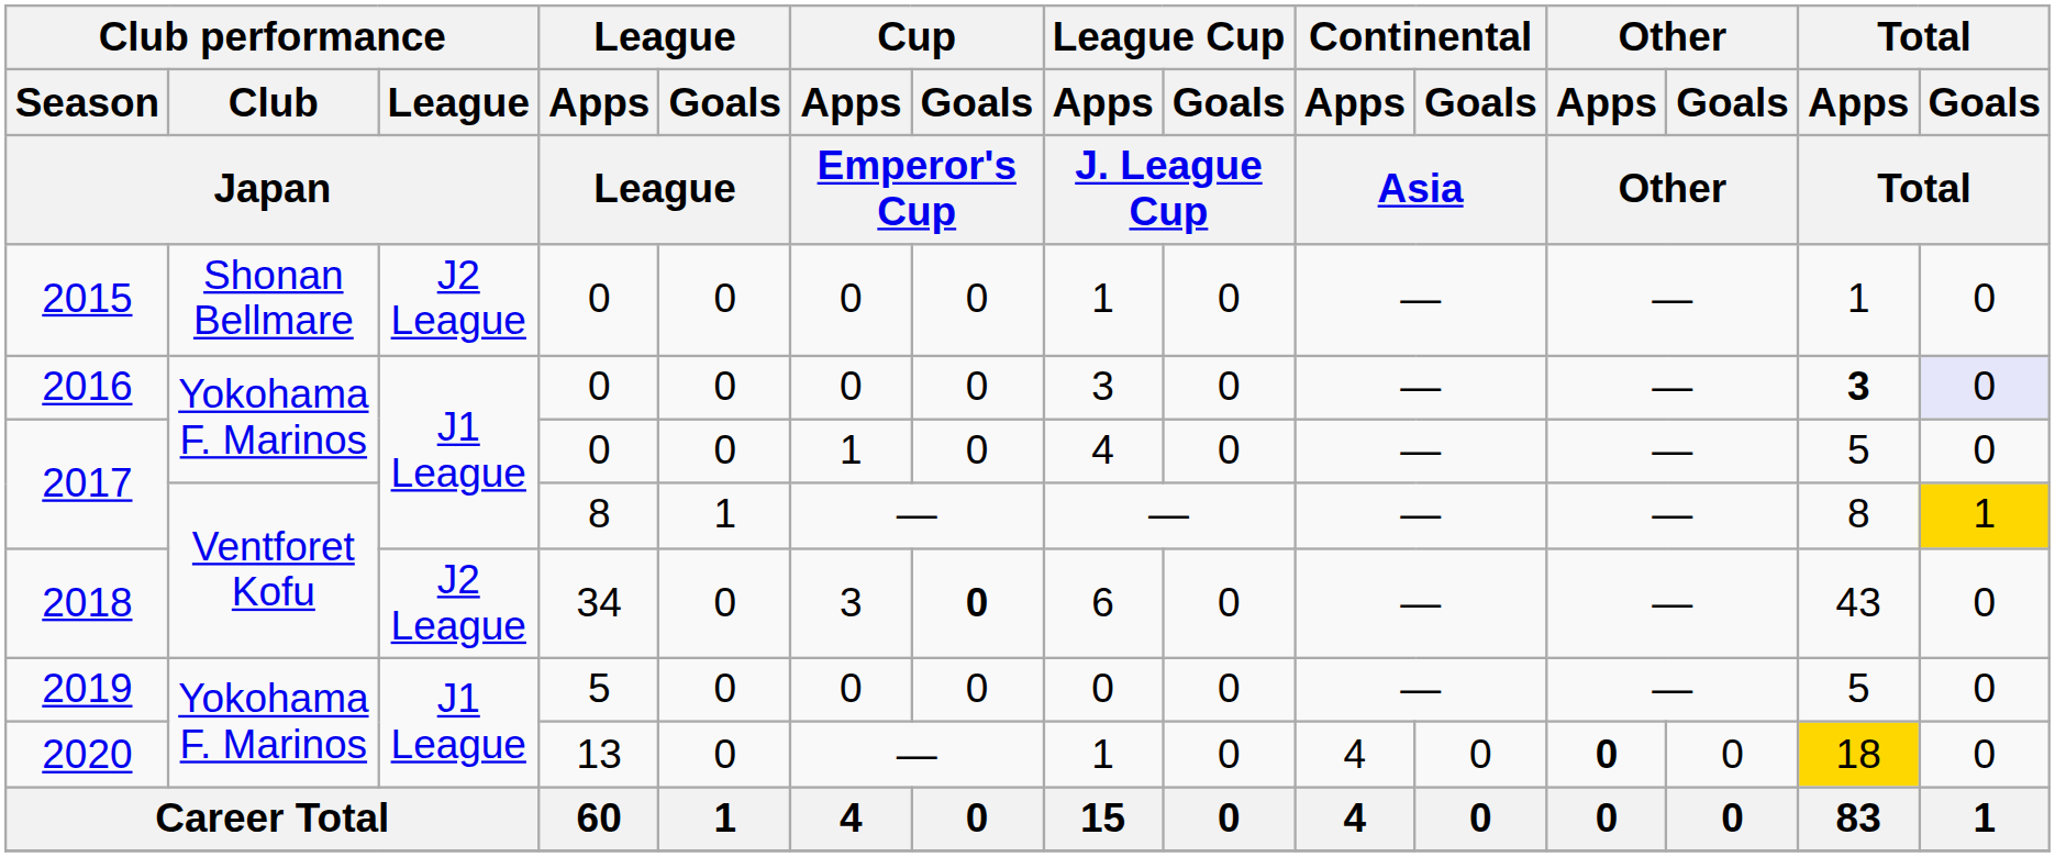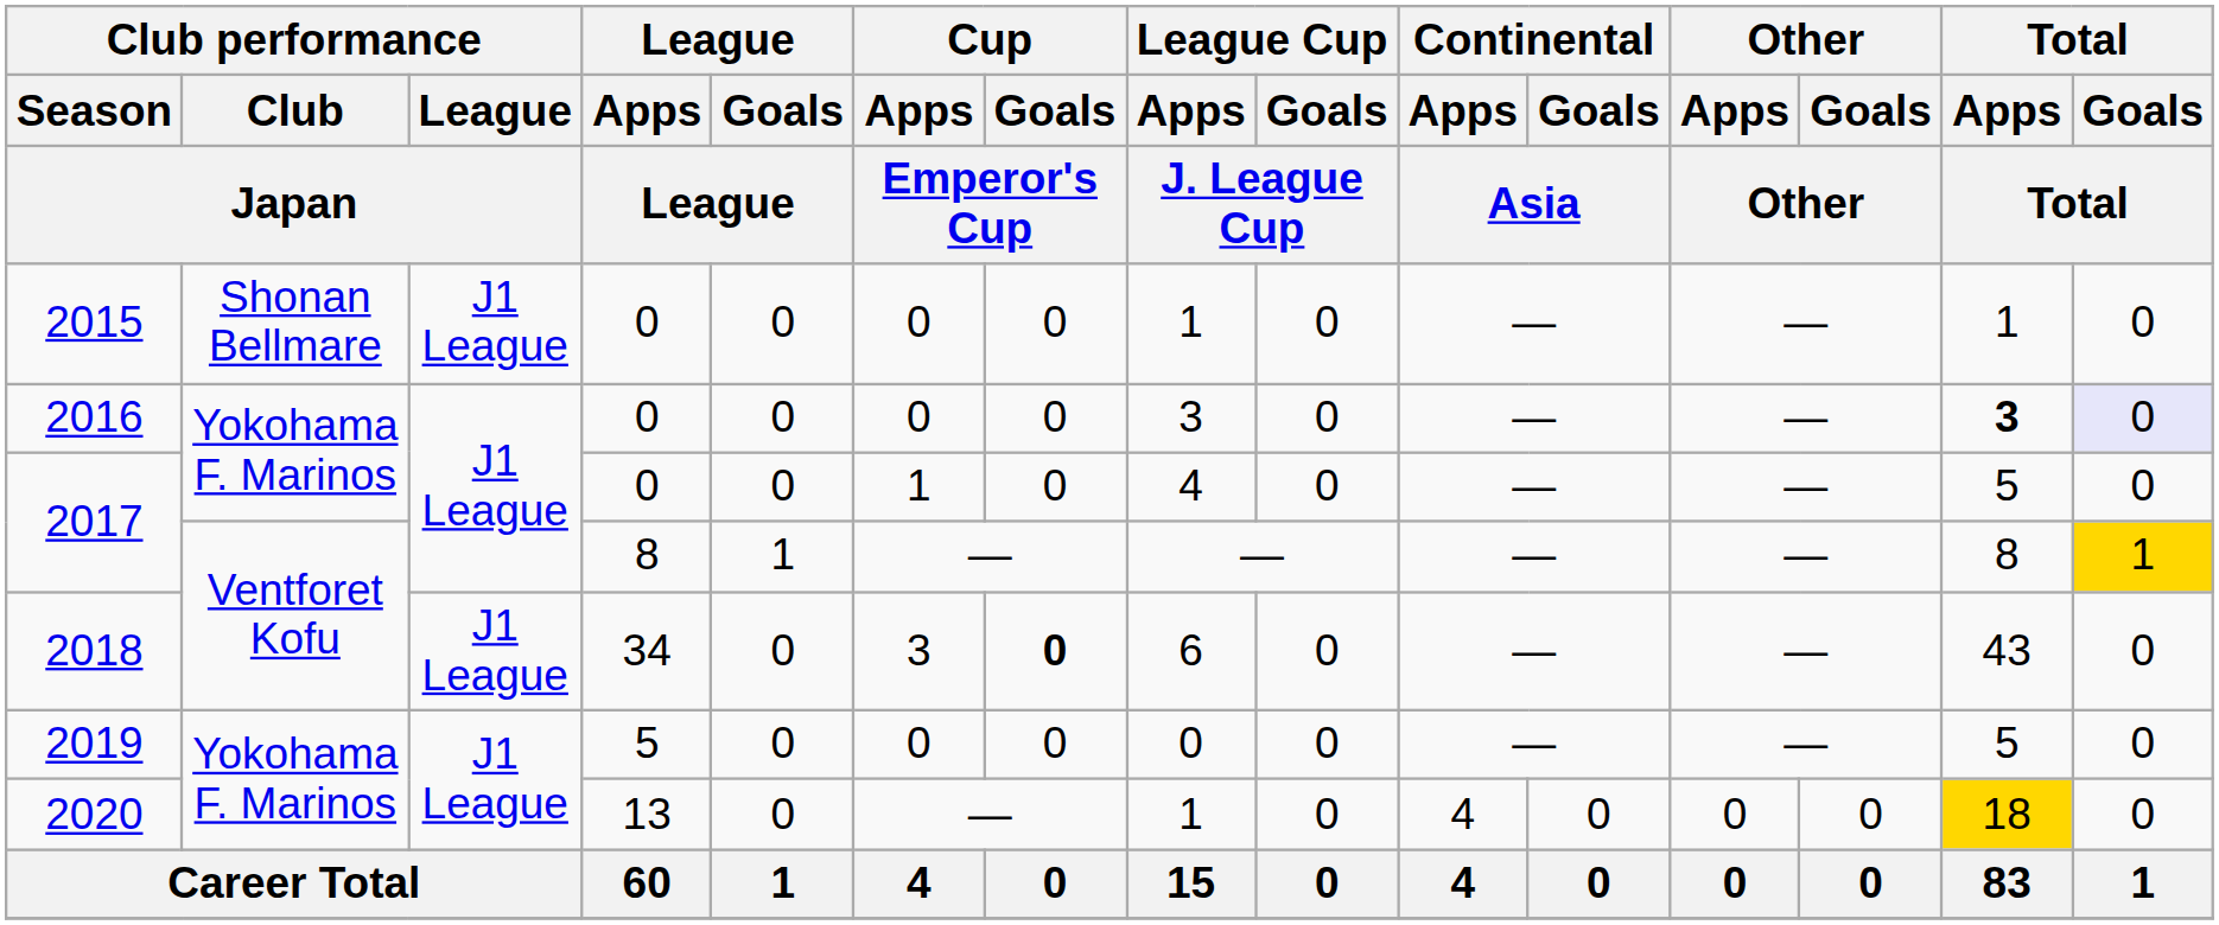2015 | Club performance / League / Japan: J2 League -> J1 League
2018 | Club performance / League / Japan: J2 League -> J1 League
2020 | Other / Apps / Other: bold -> normal
